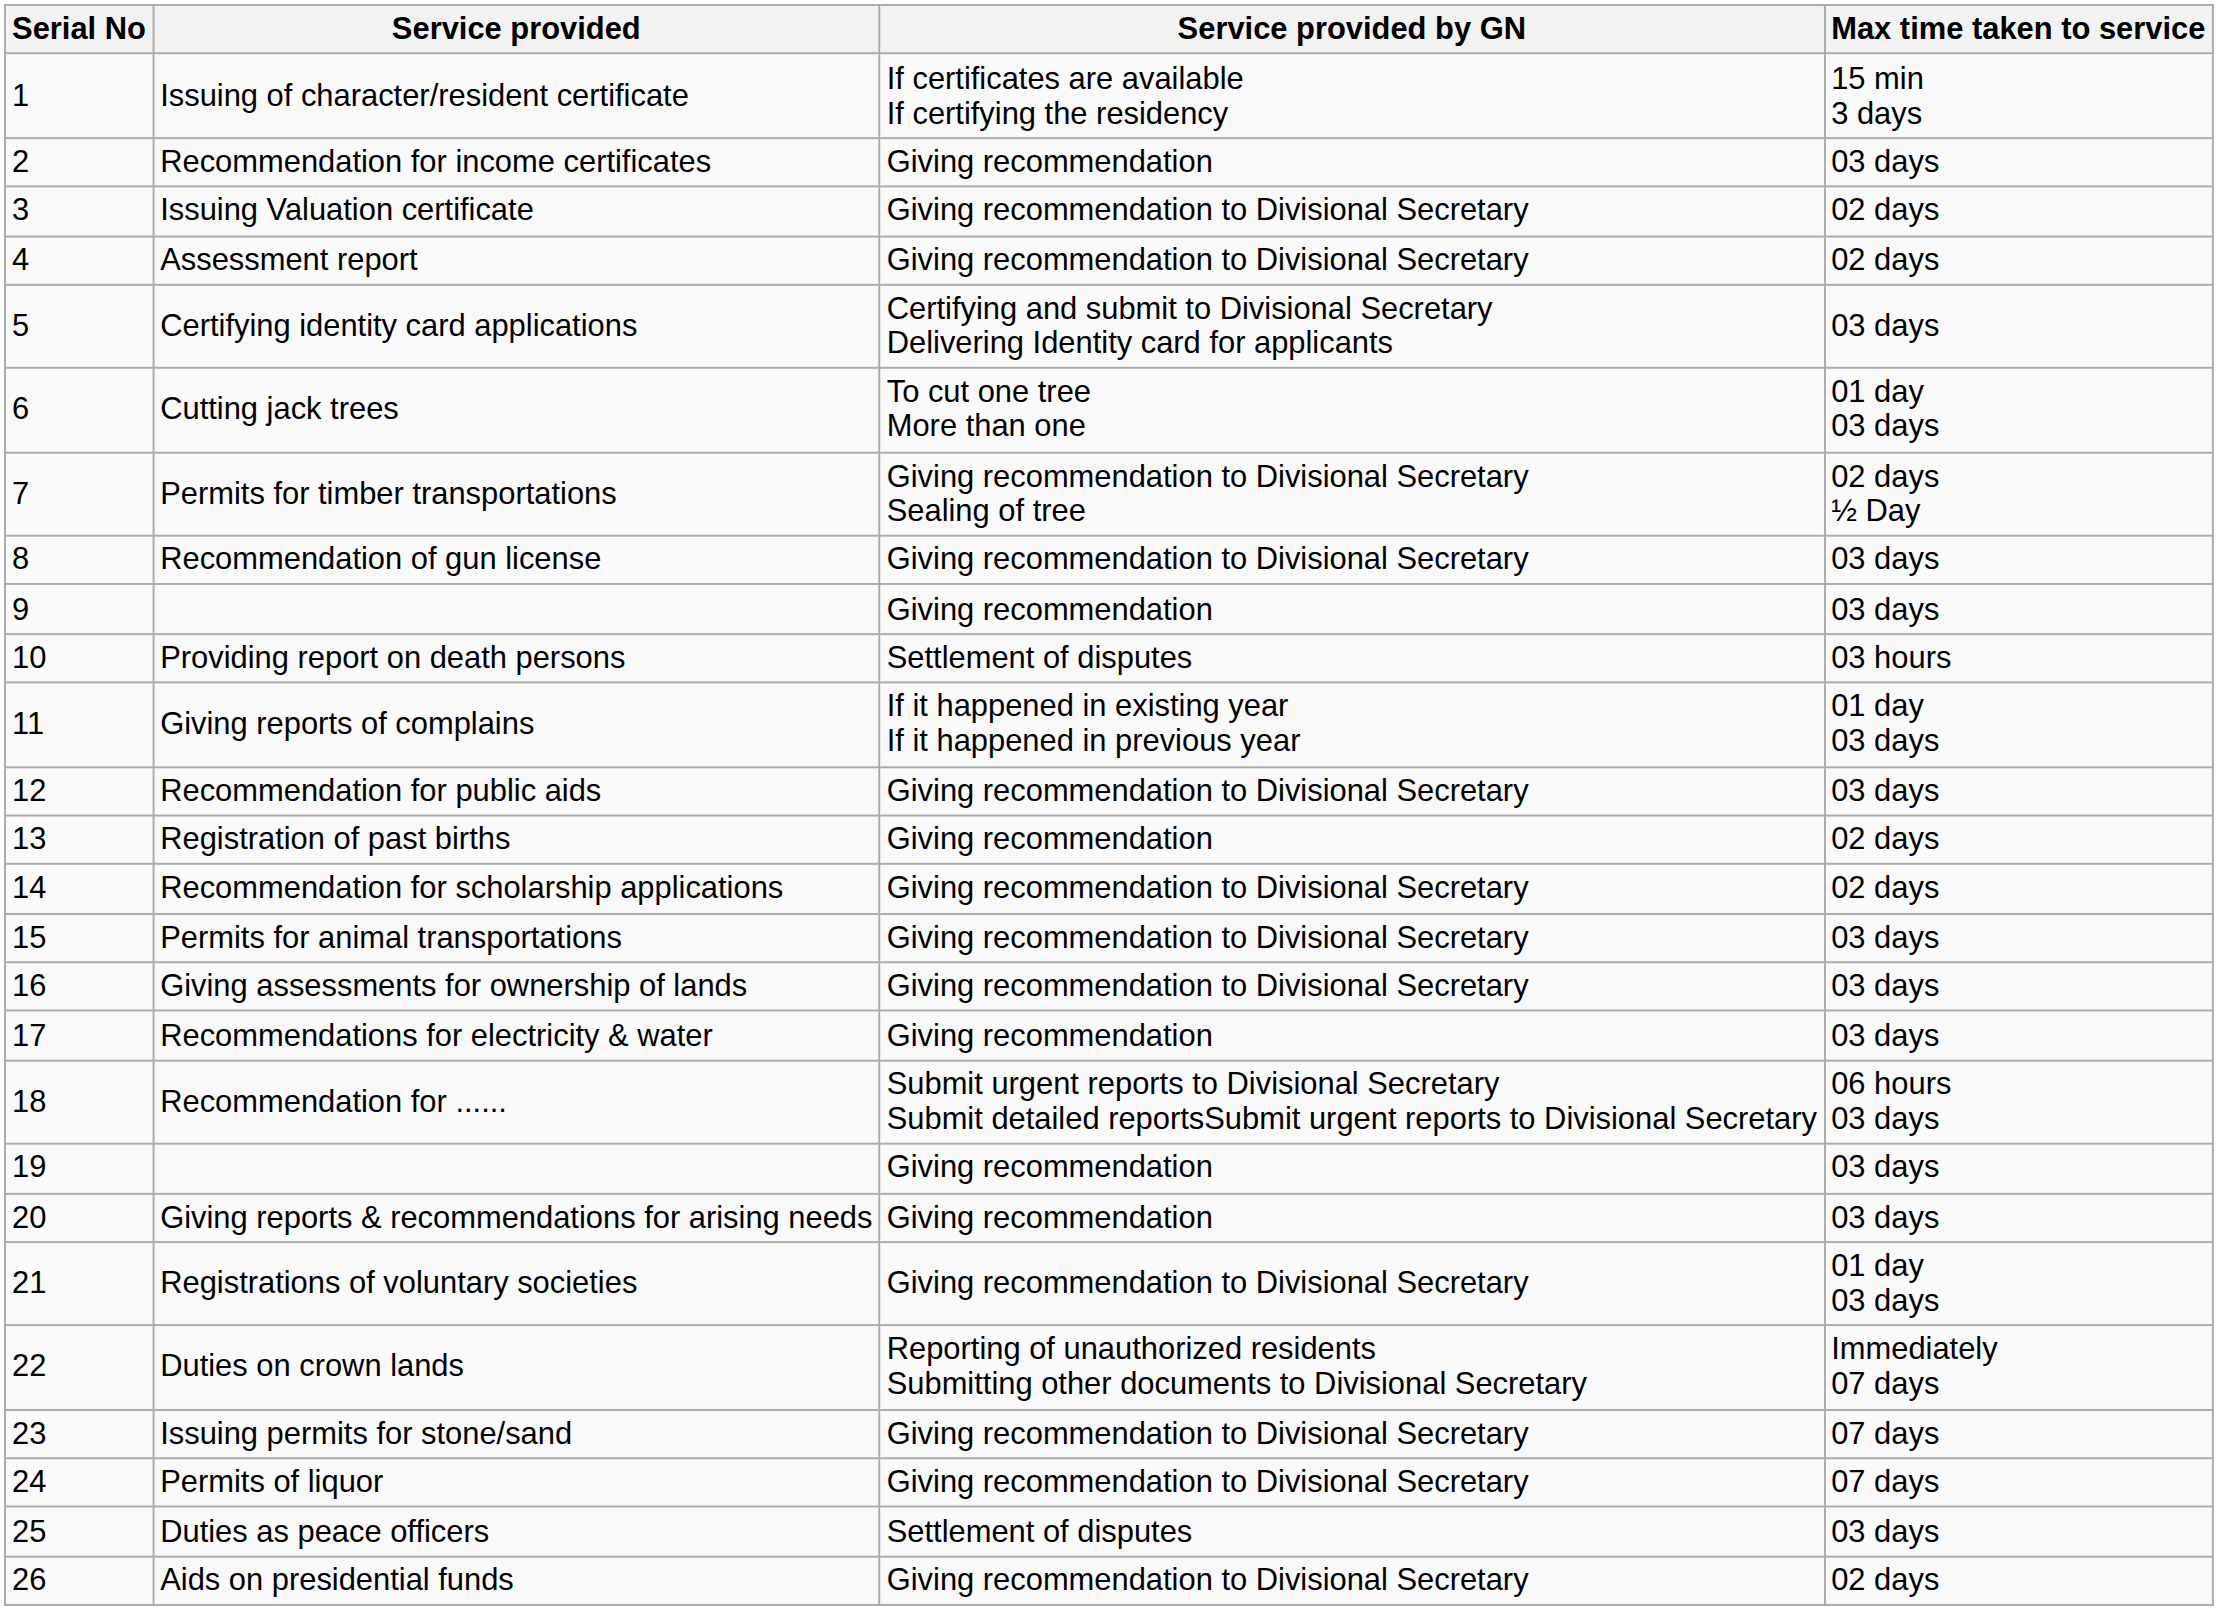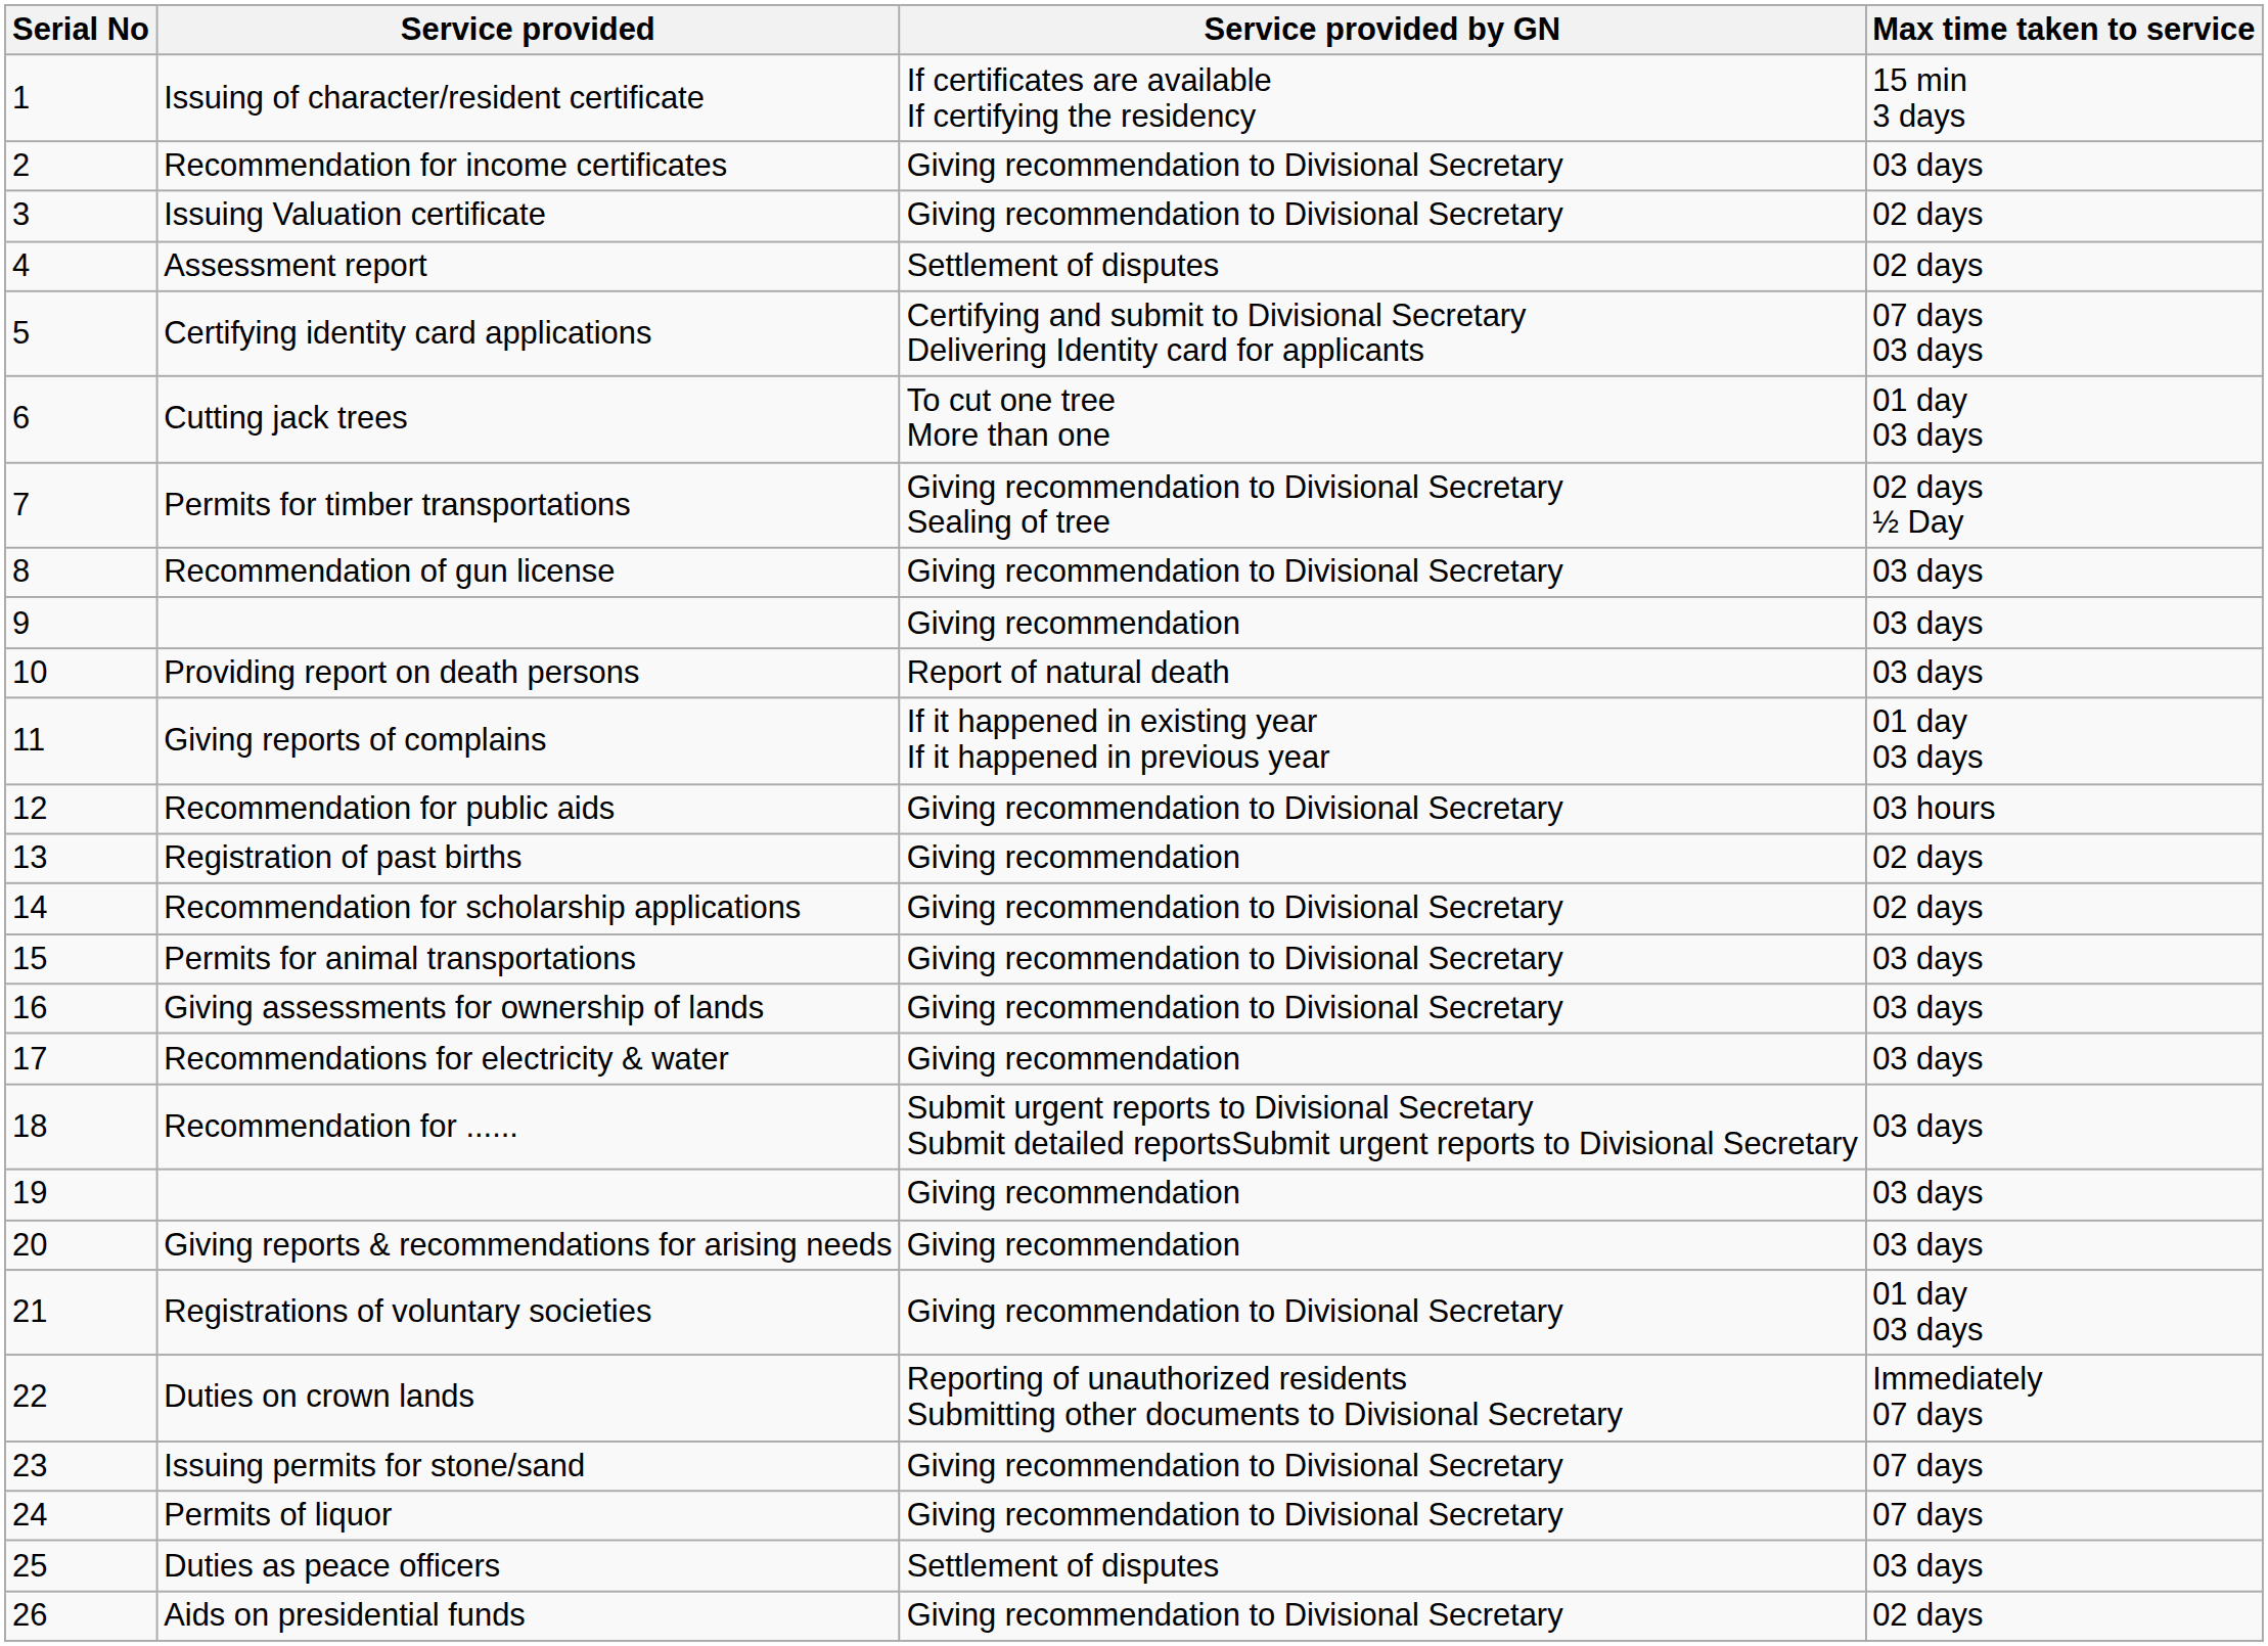Recommendation for income certificates | Service provided by GN: Giving recommendation -> Giving recommendation to Divisional Secretary
Assessment report | Service provided by GN: Giving recommendation to Divisional Secretary -> Settlement of disputes
Certifying identity card applications | Max time taken to service: 03 days -> 07 days 03 days
Providing report on death persons | Service provided by GN: Settlement of disputes -> Report of natural death
Providing report on death persons | Max time taken to service: 03 hours -> 03 days
Recommendation for public aids | Max time taken to service: 03 days -> 03 hours
Recommendation for ...... | Max time taken to service: 06 hours 03 days -> 03 days
